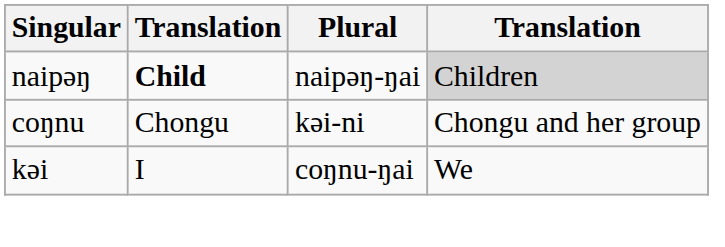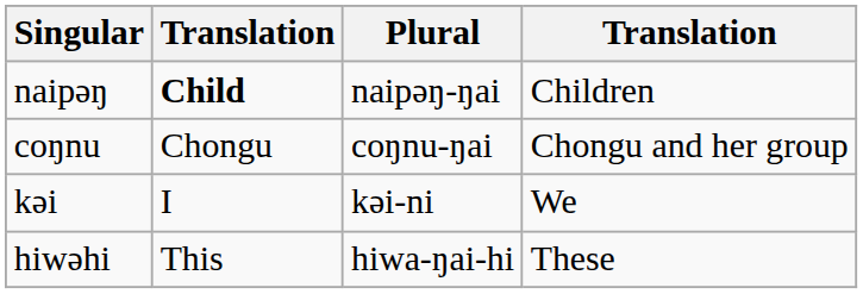naipəŋ | column 4: lightgrey background -> no background
coŋnu | Plural: kəi-ni -> coŋnu-ŋai
kəi | Plural: coŋnu-ŋai -> kəi-ni
+ row: hiwǝhi | This | hiwa-ŋai-hi | These
